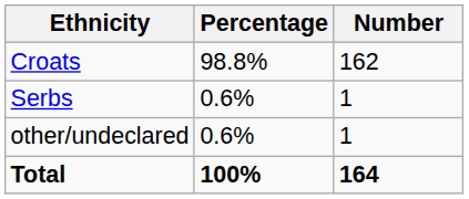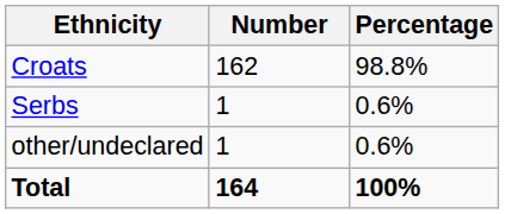columns swapped: Number <-> Percentage
